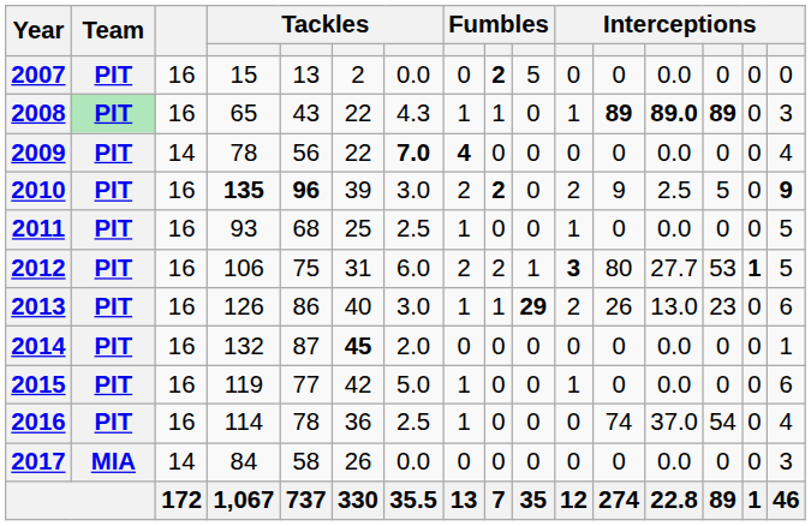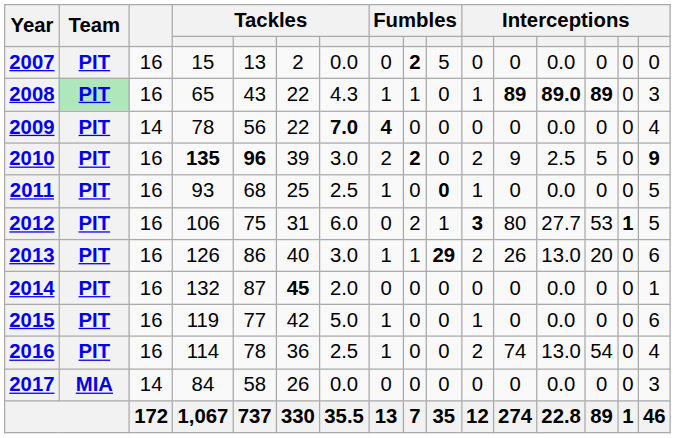2011 | column 10: normal -> bold
2012 | column 8: 2 -> 0
2013 | column 14: 23 -> 20
2016 | column 11: 0 -> 2
2016 | column 13: 37.0 -> 13.0
